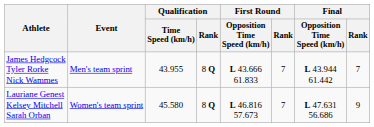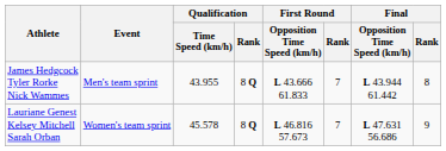James Hedgcock Tyler Rorke Nick Wammes | Final / Rank: 7 -> 8
Lauriane Genest Kelsey Mitchell Sarah Orban | Qualification / Time Speed (km/h): 45.580 -> 45.578
